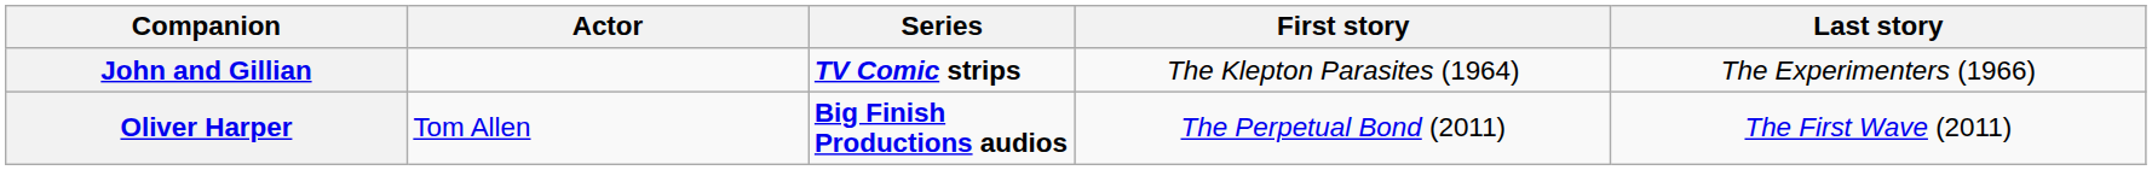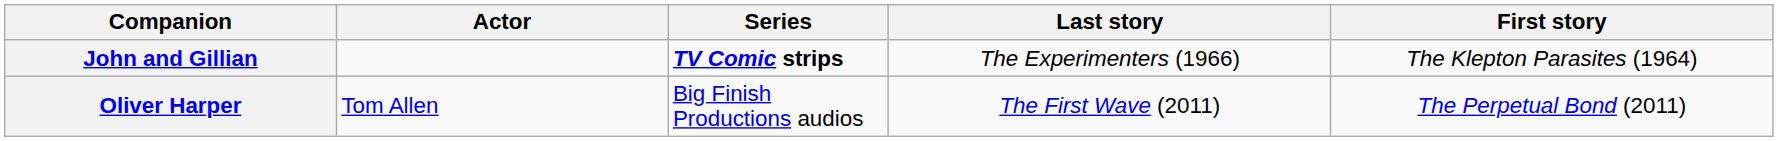columns swapped: First story <-> Last story
Oliver Harper | Series: bold -> normal
